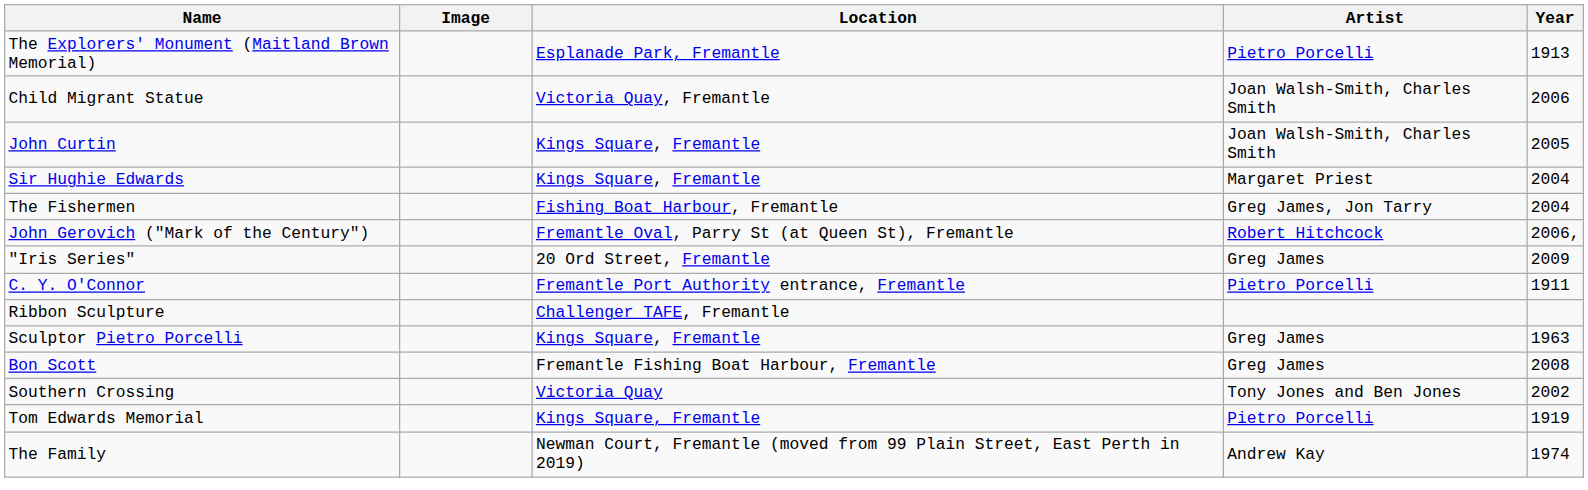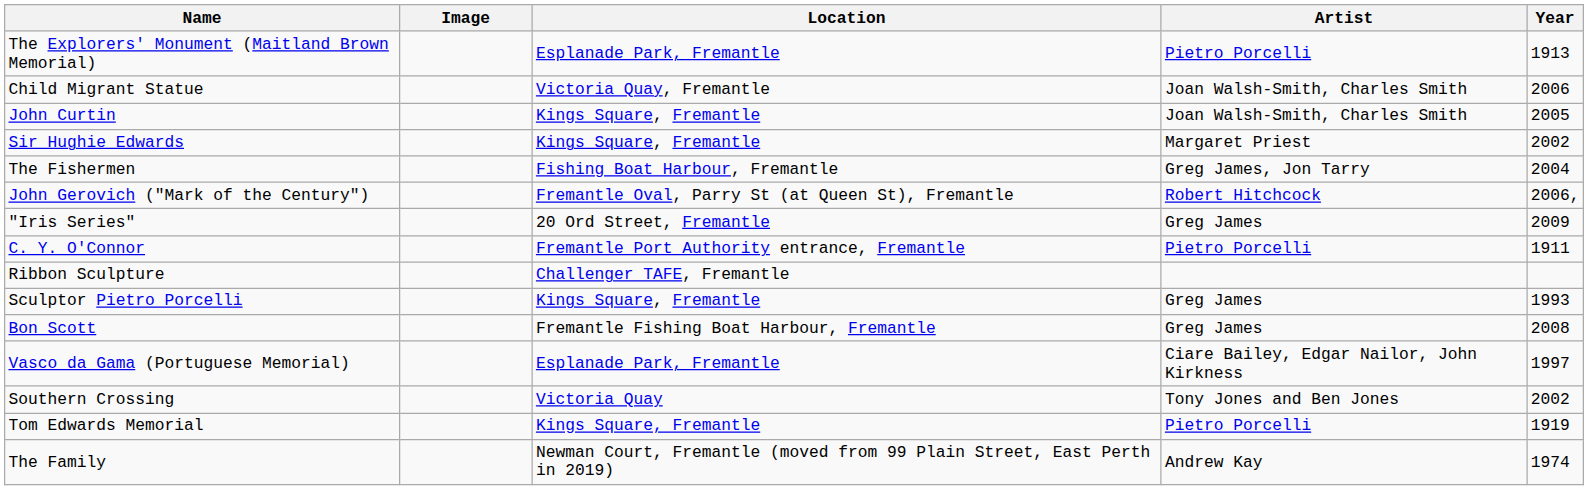Sir Hughie Edwards | Year: 2004 -> 2002
Sculptor Pietro Porcelli | Year: 1963 -> 1993
+ row: Vasco da Gama (Portuguese Memorial) | Esplanade Park, Fremantle | Ciare Bailey, Edgar Nailor, John Kirkness | 1997
